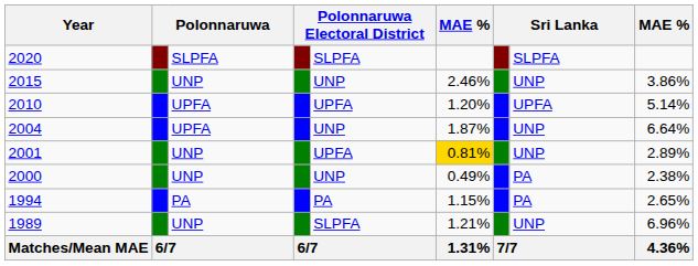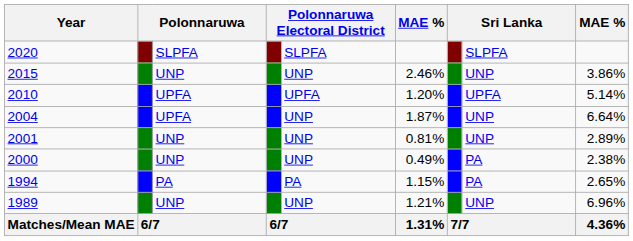2001 | column 5: UPFA -> UNP
2001 | column 6: gold background -> no background
1989 | column 5: SLPFA -> UNP
